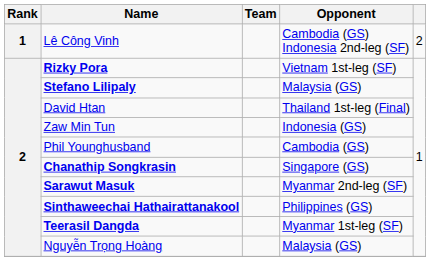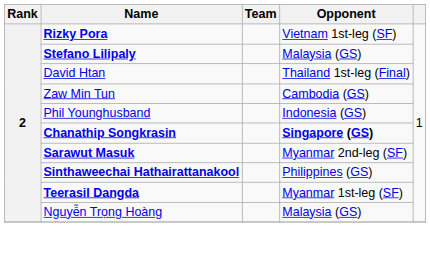- row: 1 | Lê Công Vinh | Cambodia (GS) Indonesia 2nd-leg (SF) | 2
Zaw Min Tun | Opponent: Indonesia (GS) -> Cambodia (GS)
Phil Younghusband | Opponent: Cambodia (GS) -> Indonesia (GS)
Chanathip Songkrasin | Opponent: normal -> bold
